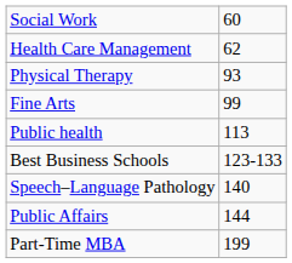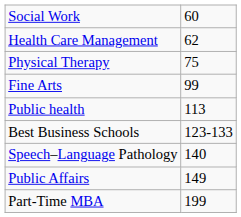Physical Therapy | column 2: 93 -> 75
Public Affairs | column 2: 144 -> 149
